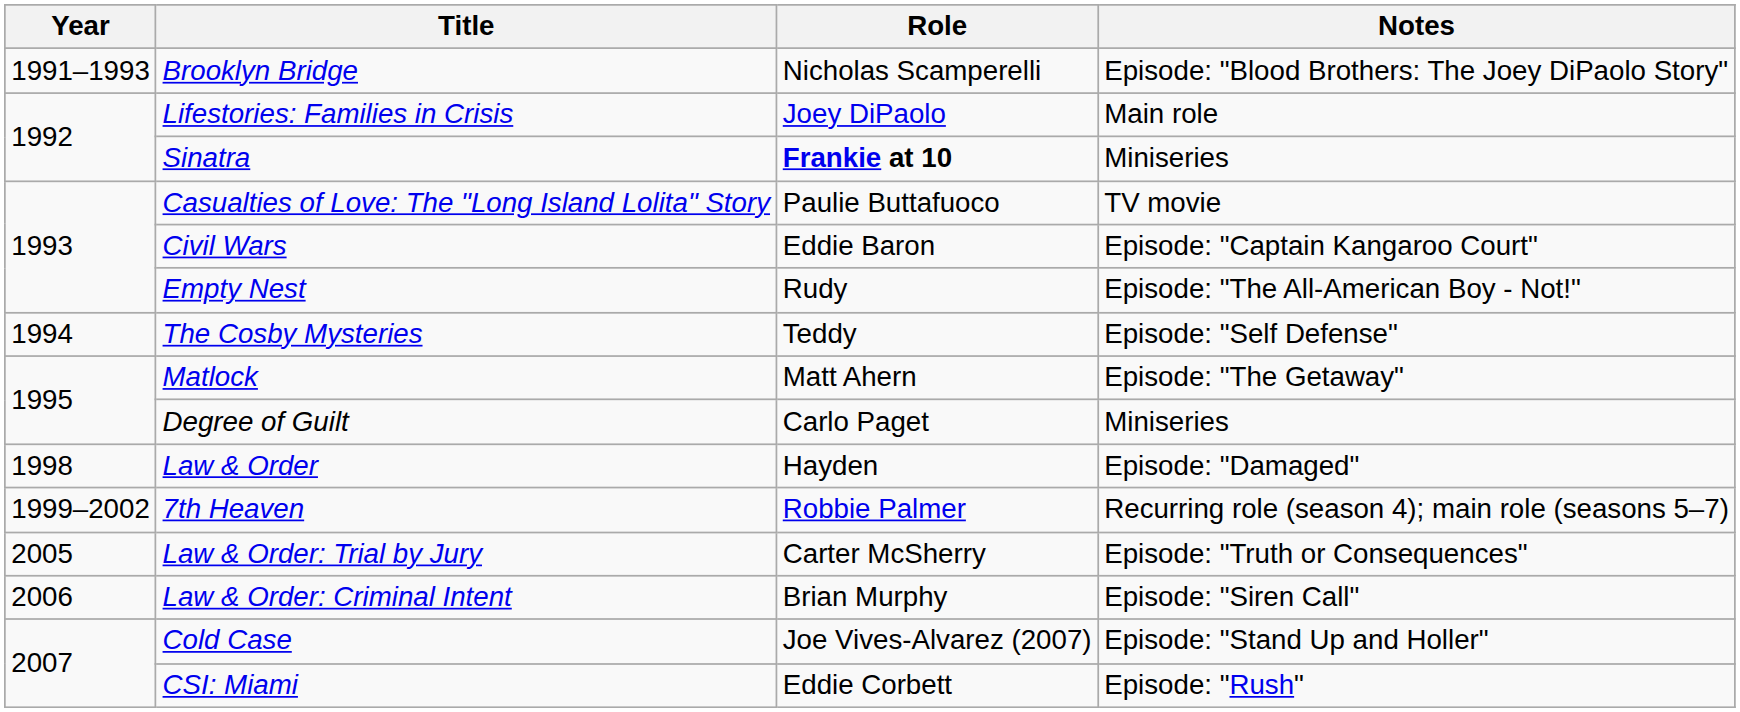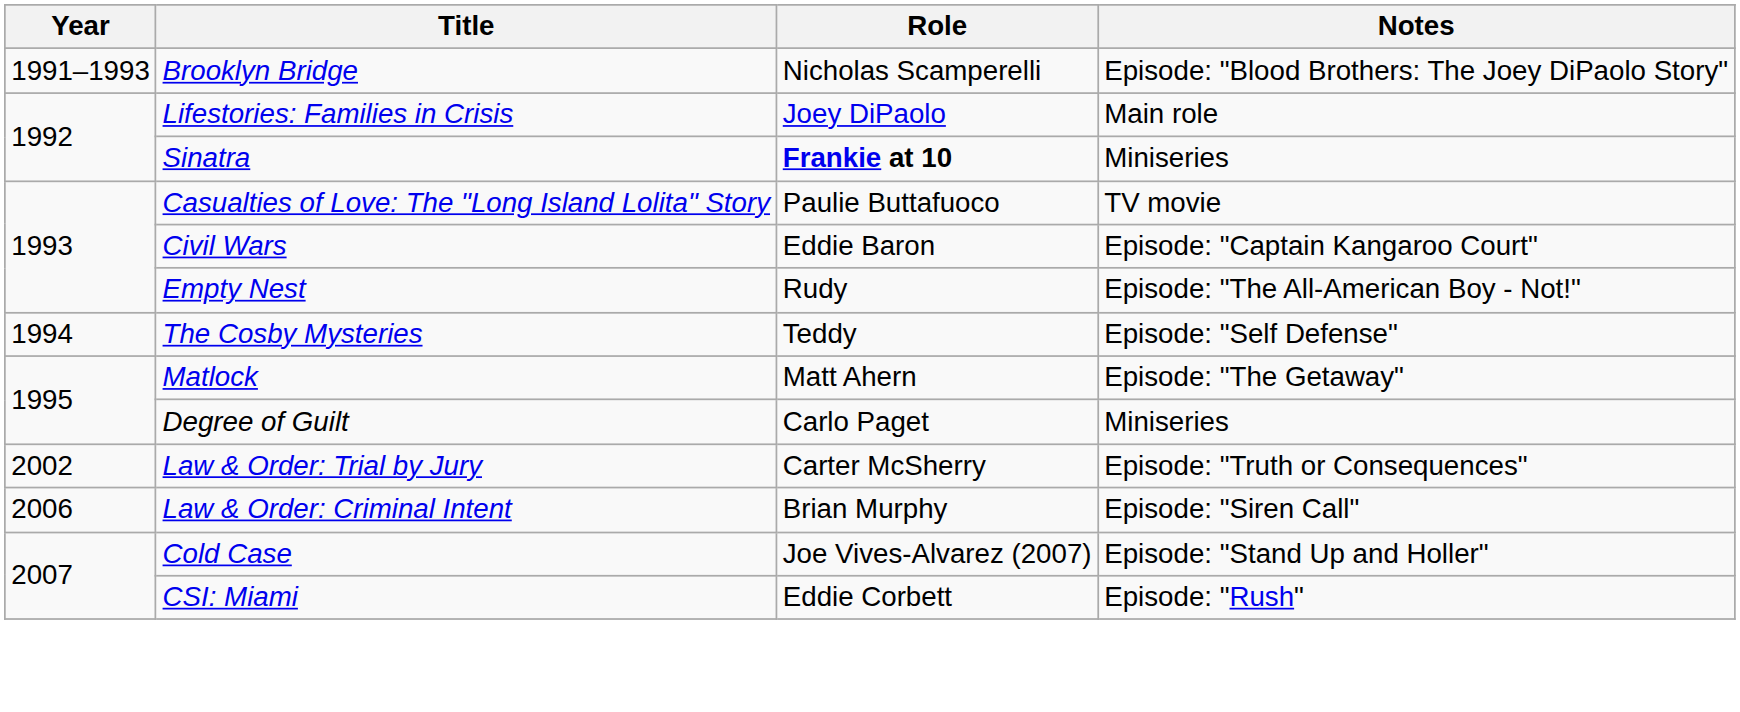- row: 1998 | Law & Order | Hayden | Episode: "Damaged"
- row: 1999–2002 | 7th Heaven | Robbie Palmer | Recurring role (season 4); main role (seasons 5–7)
Law & Order: Trial by Jury | Year: 2005 -> 2002
